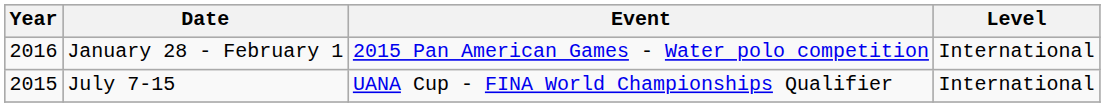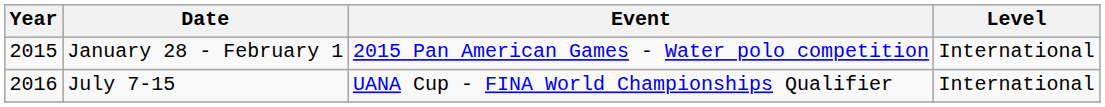January 28 - February 1 | Year: 2016 -> 2015
July 7-15 | Year: 2015 -> 2016
